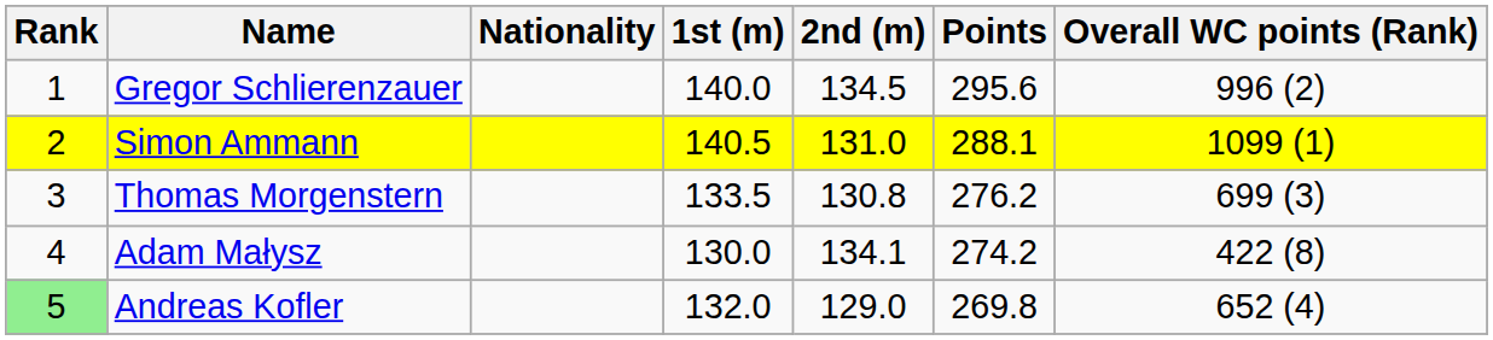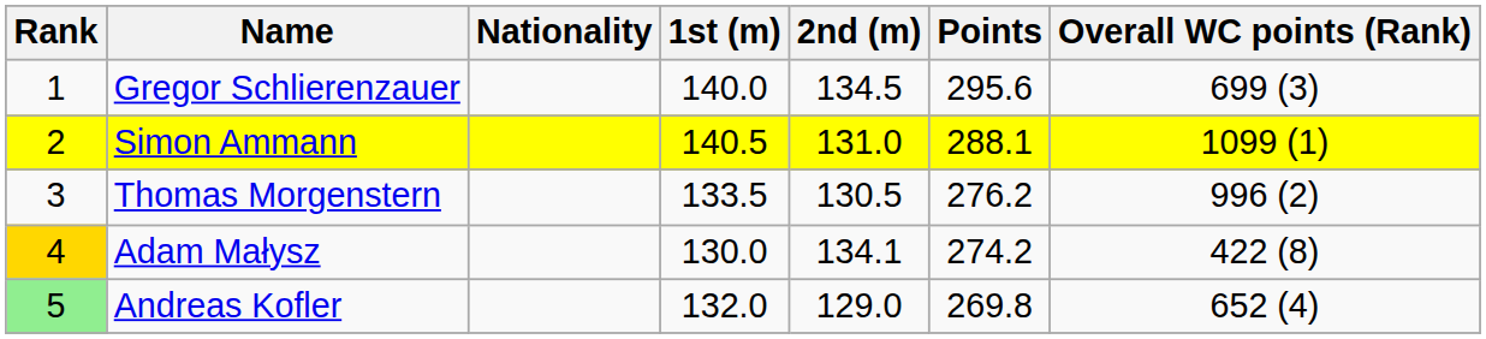Gregor Schlierenzauer | Overall WC points (Rank): 996 (2) -> 699 (3)
Thomas Morgenstern | 2nd (m): 130.8 -> 130.5
Thomas Morgenstern | Overall WC points (Rank): 699 (3) -> 996 (2)
Adam Małysz | Rank: no background -> gold background
